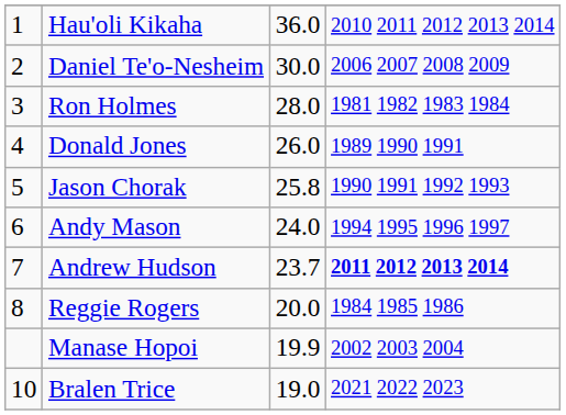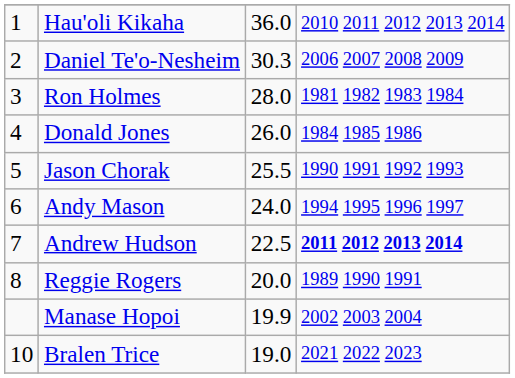Daniel Te'o-Nesheim | column 3: 30.0 -> 30.3
Donald Jones | column 4: 1989 1990 1991 -> 1984 1985 1986
Jason Chorak | column 3: 25.8 -> 25.5
Andrew Hudson | column 3: 23.7 -> 22.5
Reggie Rogers | column 4: 1984 1985 1986 -> 1989 1990 1991
